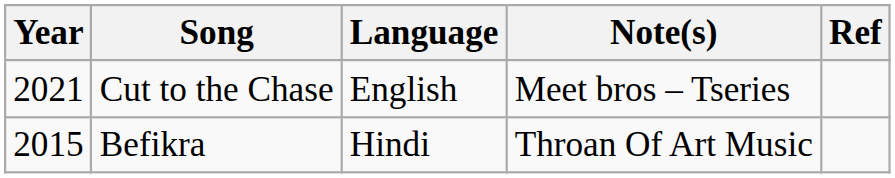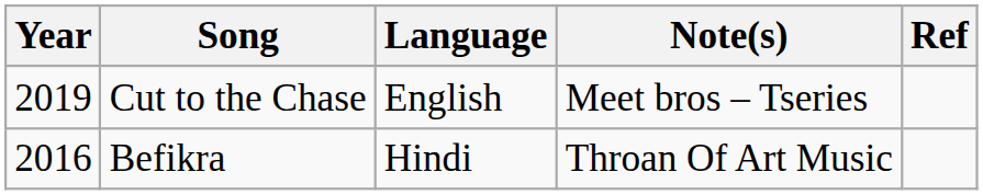Cut to the Chase | Year: 2021 -> 2019
Befikra | Year: 2015 -> 2016
